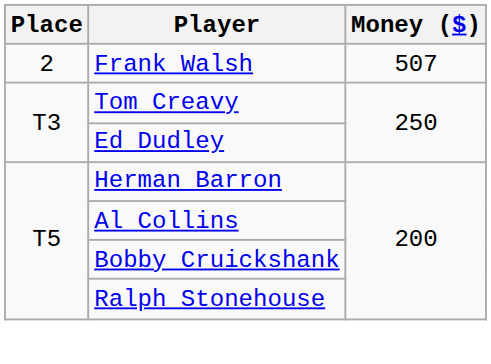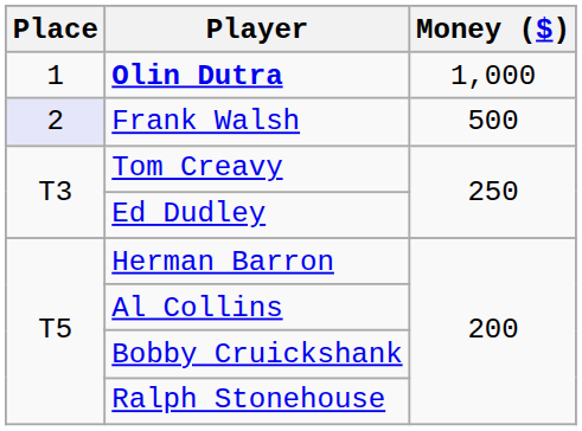+ row: 1 | Olin Dutra | 1,000
Frank Walsh | Place: no background -> lavender background
Frank Walsh | Money ($): 507 -> 500
